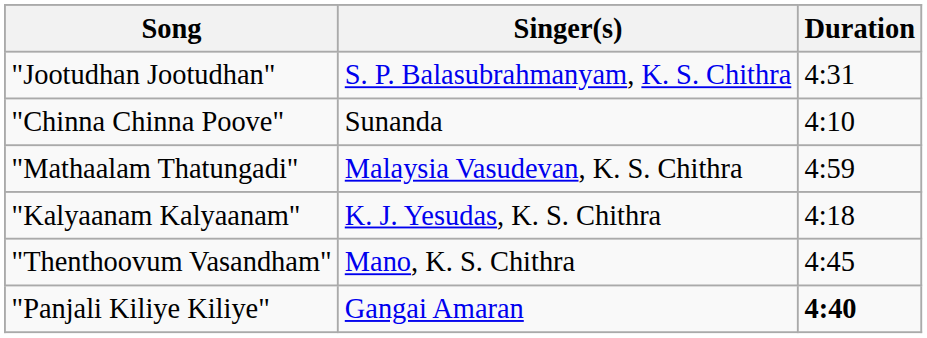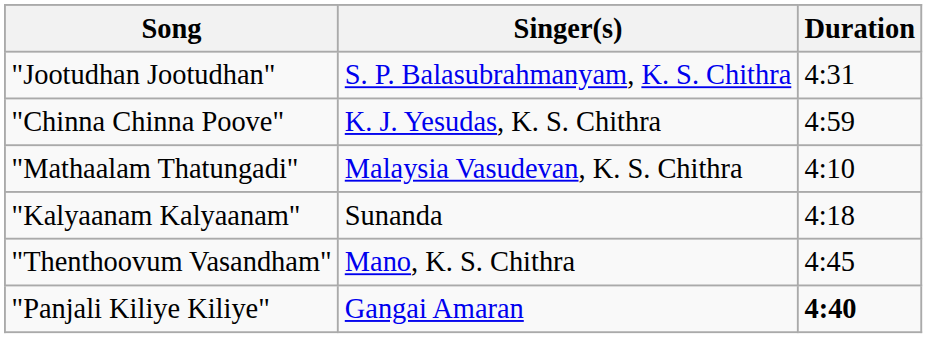"Chinna Chinna Poove" | Singer(s): Sunanda -> K. J. Yesudas, K. S. Chithra
"Chinna Chinna Poove" | Duration: 4:10 -> 4:59
"Mathaalam Thatungadi" | Duration: 4:59 -> 4:10
"Kalyaanam Kalyaanam" | Singer(s): K. J. Yesudas, K. S. Chithra -> Sunanda
